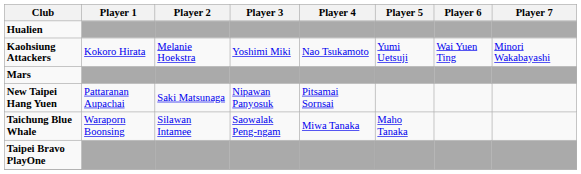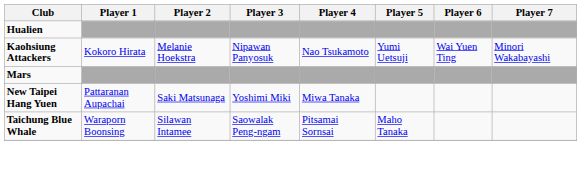Kaohsiung Attackers | Player 3: Yoshimi Miki -> Nipawan Panyosuk
New Taipei Hang Yuen | Player 3: Nipawan Panyosuk -> Yoshimi Miki
New Taipei Hang Yuen | Player 4: Pitsamai Sornsai -> Miwa Tanaka
Taichung Blue Whale | Player 4: Miwa Tanaka -> Pitsamai Sornsai
- row: Taipei Bravo PlayOne
